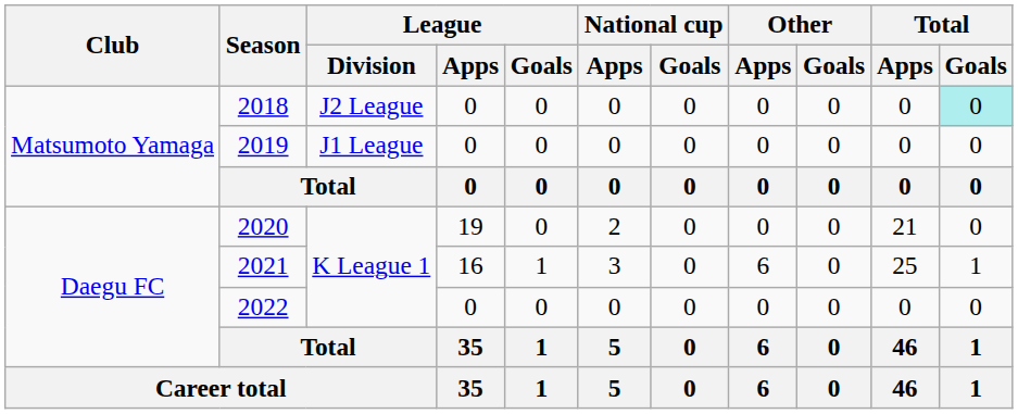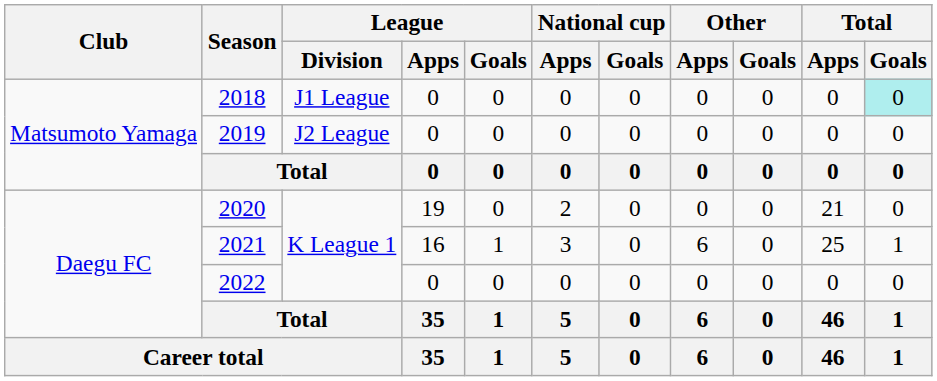2018 | League / Division: J2 League -> J1 League
2019 | League / Division: J1 League -> J2 League
